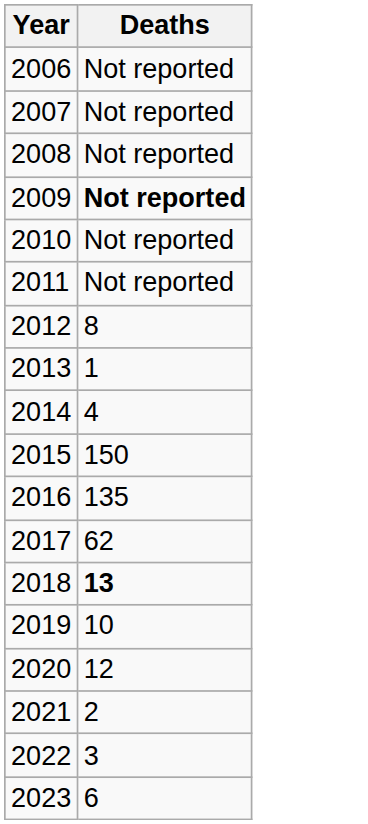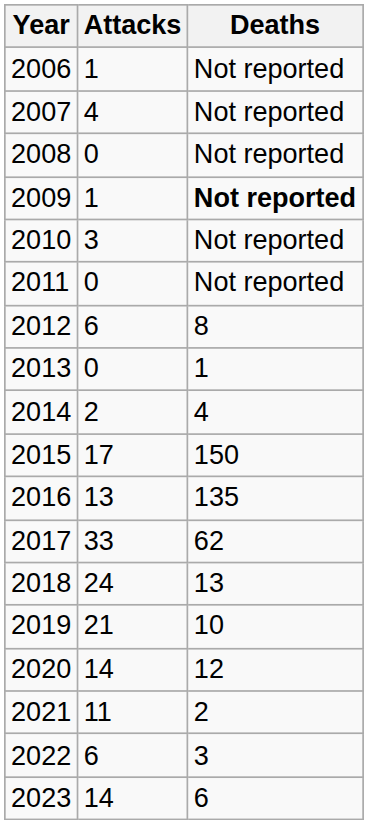+ column: Attacks | 1 | 4 | 0 | 1 | 3 | 0 | 6 | 0 | 2 | 17 | 13 | 33 | 24 | 21 | 14 | 11 | 6 | 14
2018 | Deaths: bold -> normal
